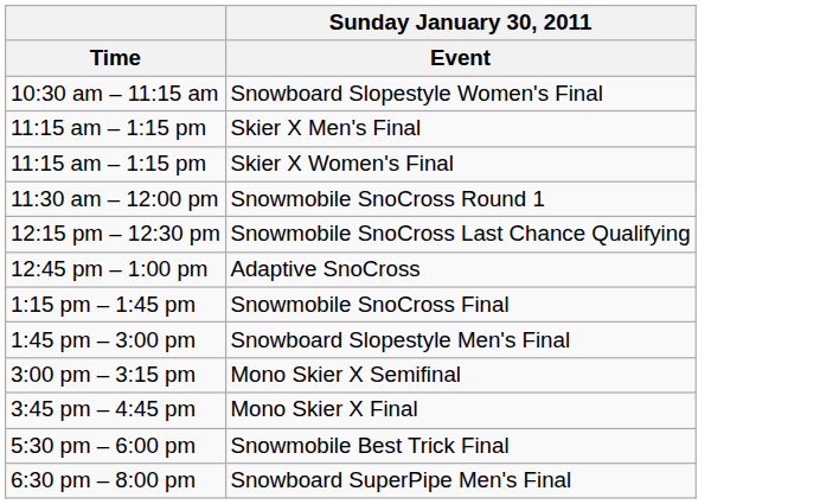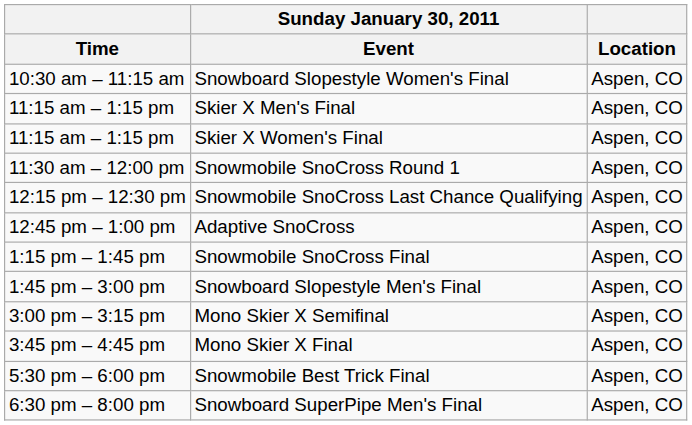+ column: Location | Aspen, CO | Aspen, CO | Aspen, CO | Aspen, CO | Aspen, CO | Aspen, CO | Aspen, CO | Aspen, CO | Aspen, CO | Aspen, CO | Aspen, CO | Aspen, CO
